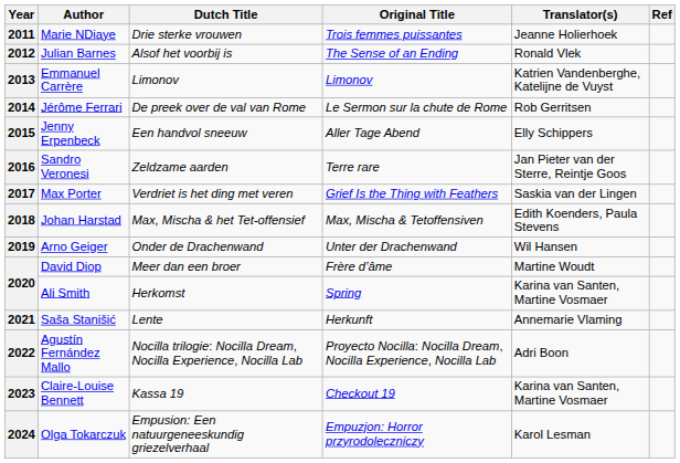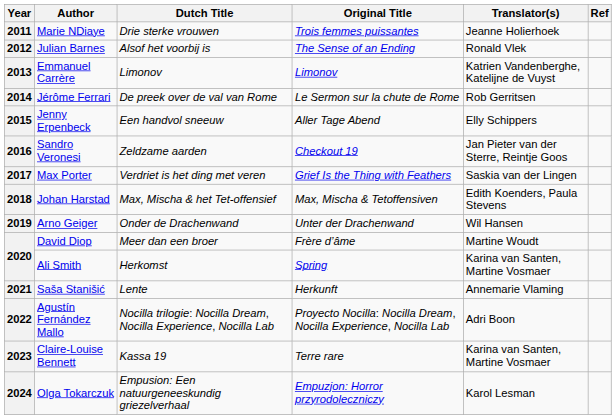2016 | Original Title: Terre rare -> Checkout 19
2023 | Original Title: Checkout 19 -> Terre rare
